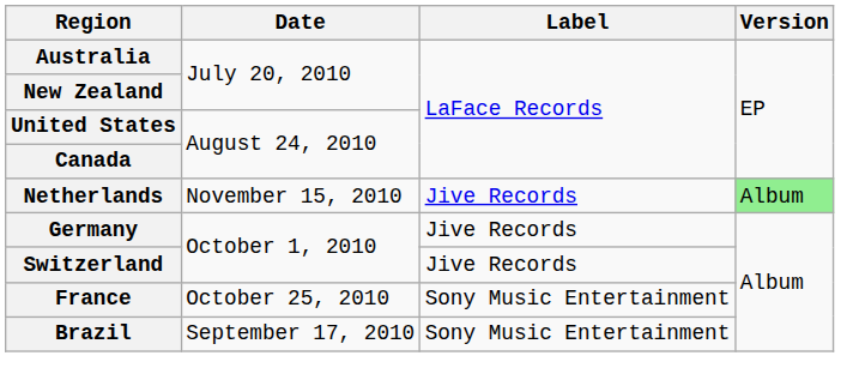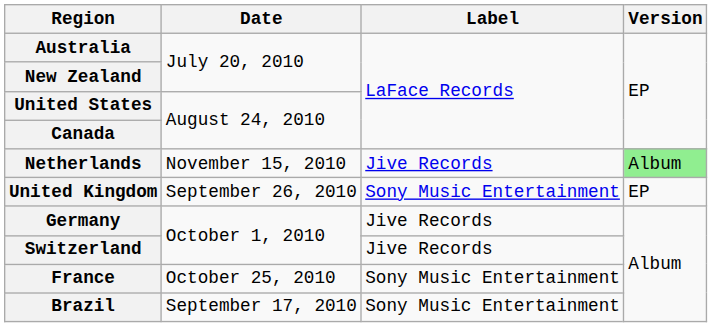+ row: United Kingdom | September 26, 2010 | Sony Music Entertainment | EP
